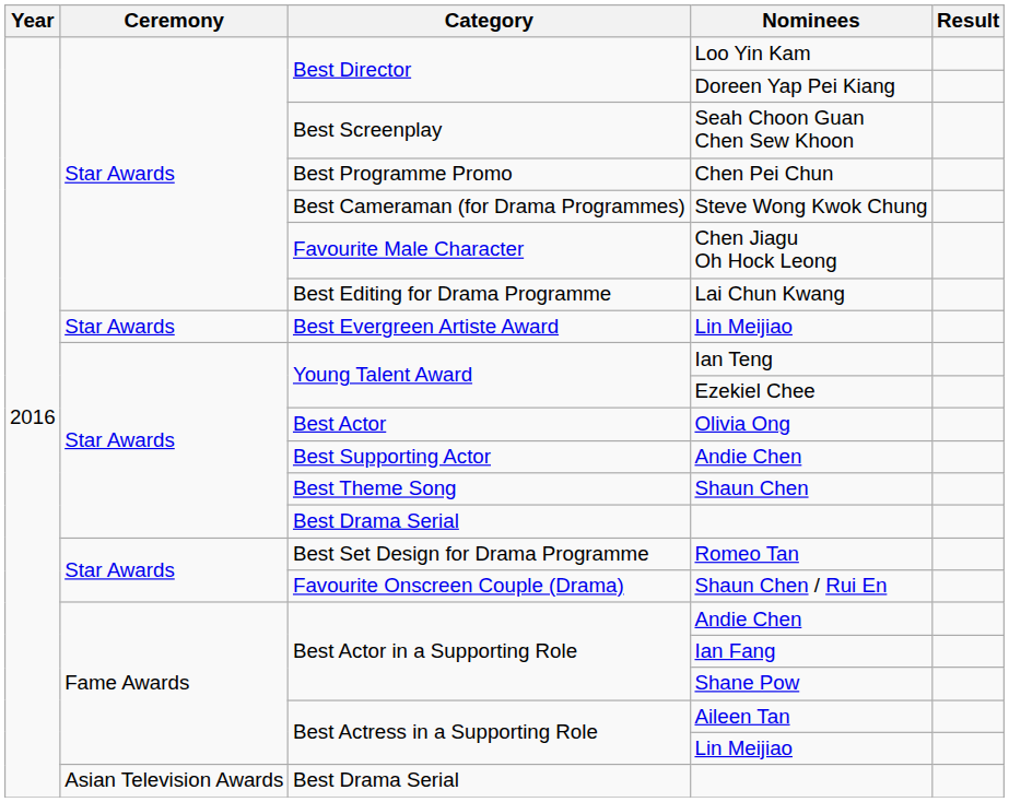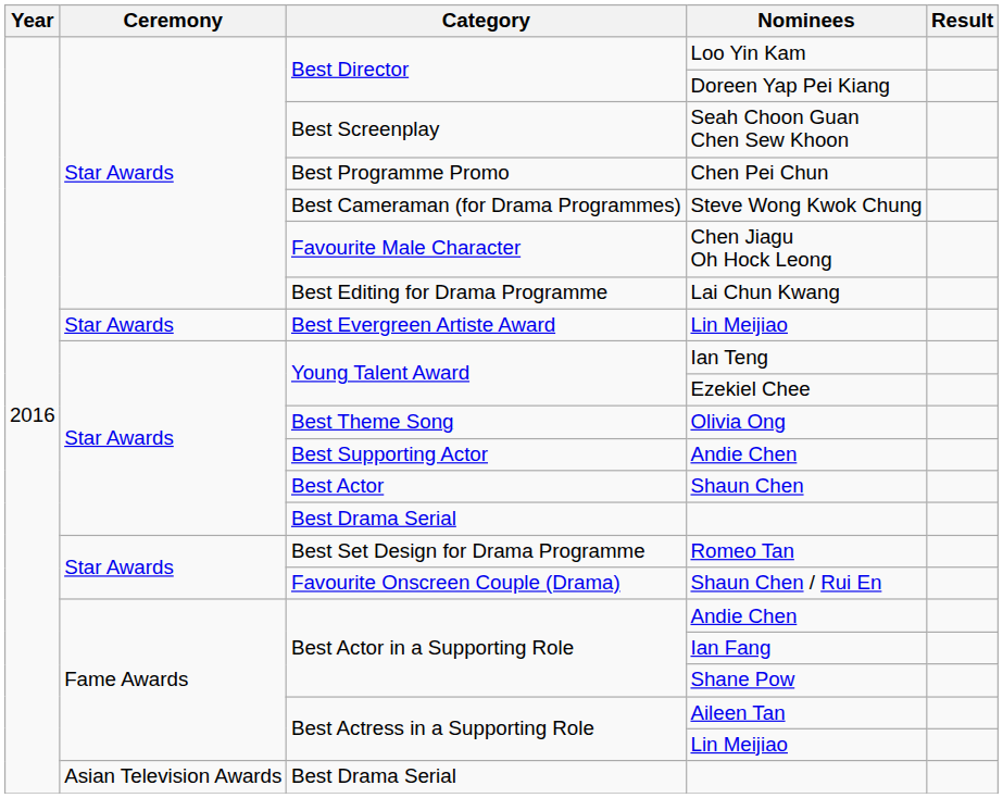Olivia Ong | Category: Best Actor -> Best Theme Song
Shaun Chen | Category: Best Theme Song -> Best Actor
